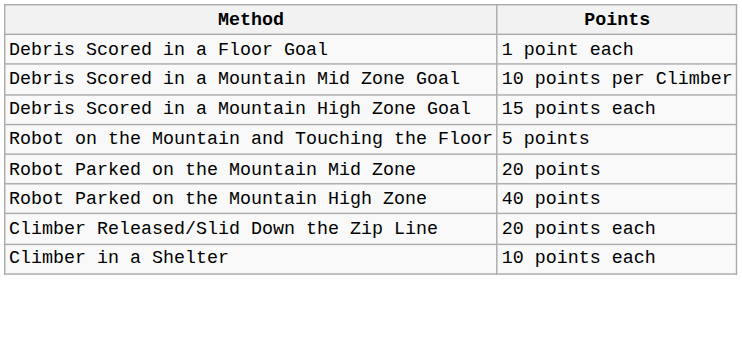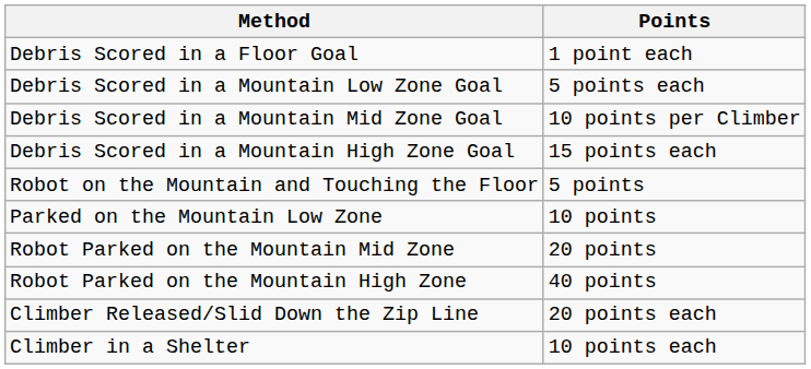+ row: Debris Scored in a Mountain Low Zone Goal | 5 points each
+ row: Parked on the Mountain Low Zone | 10 points
